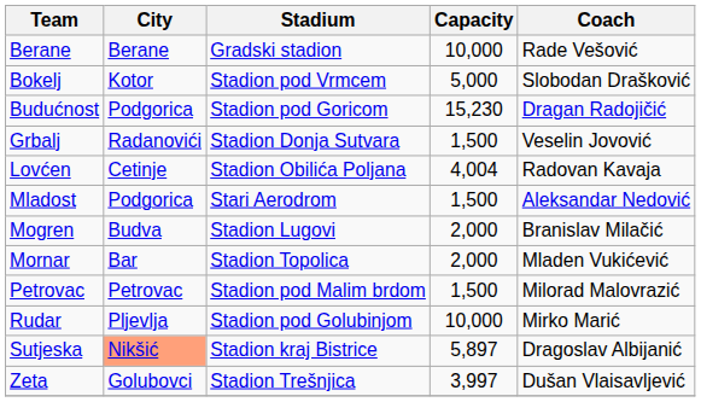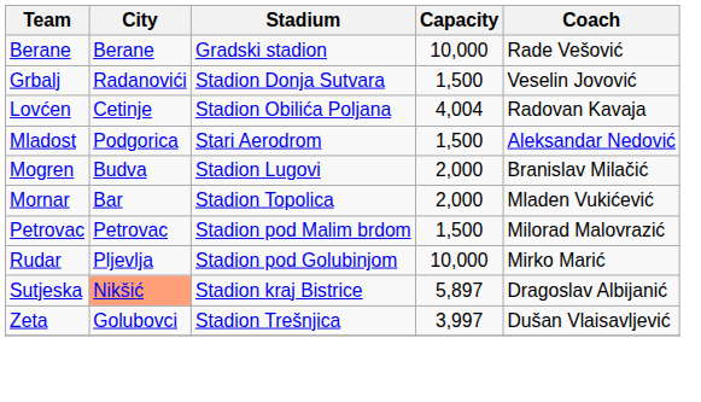- row: Bokelj | Kotor | Stadion pod Vrmcem | 5,000 | Slobodan Drašković
- row: Budućnost | Podgorica | Stadion pod Goricom | 15,230 | Dragan Radojičić
